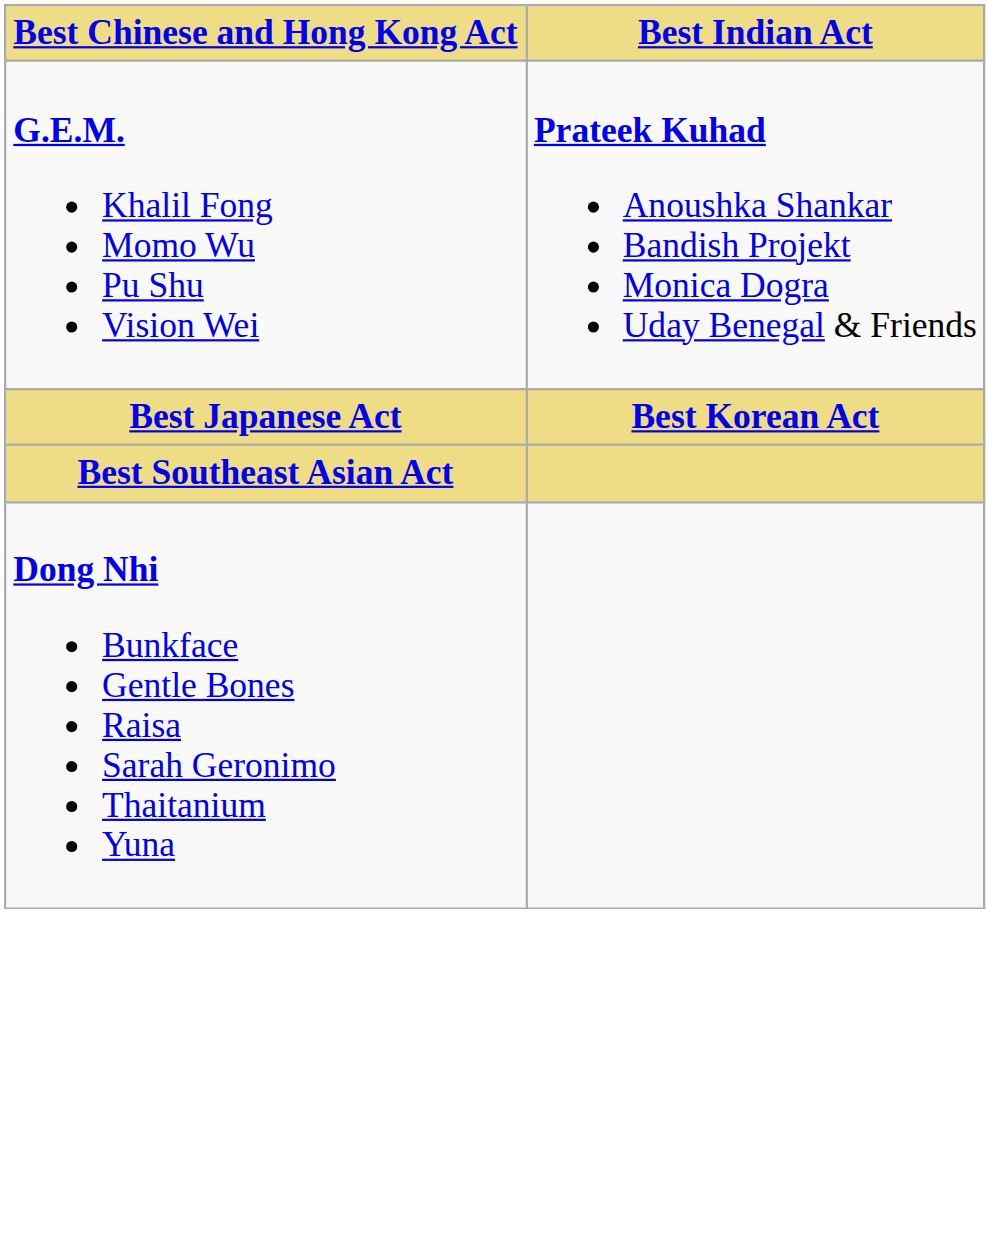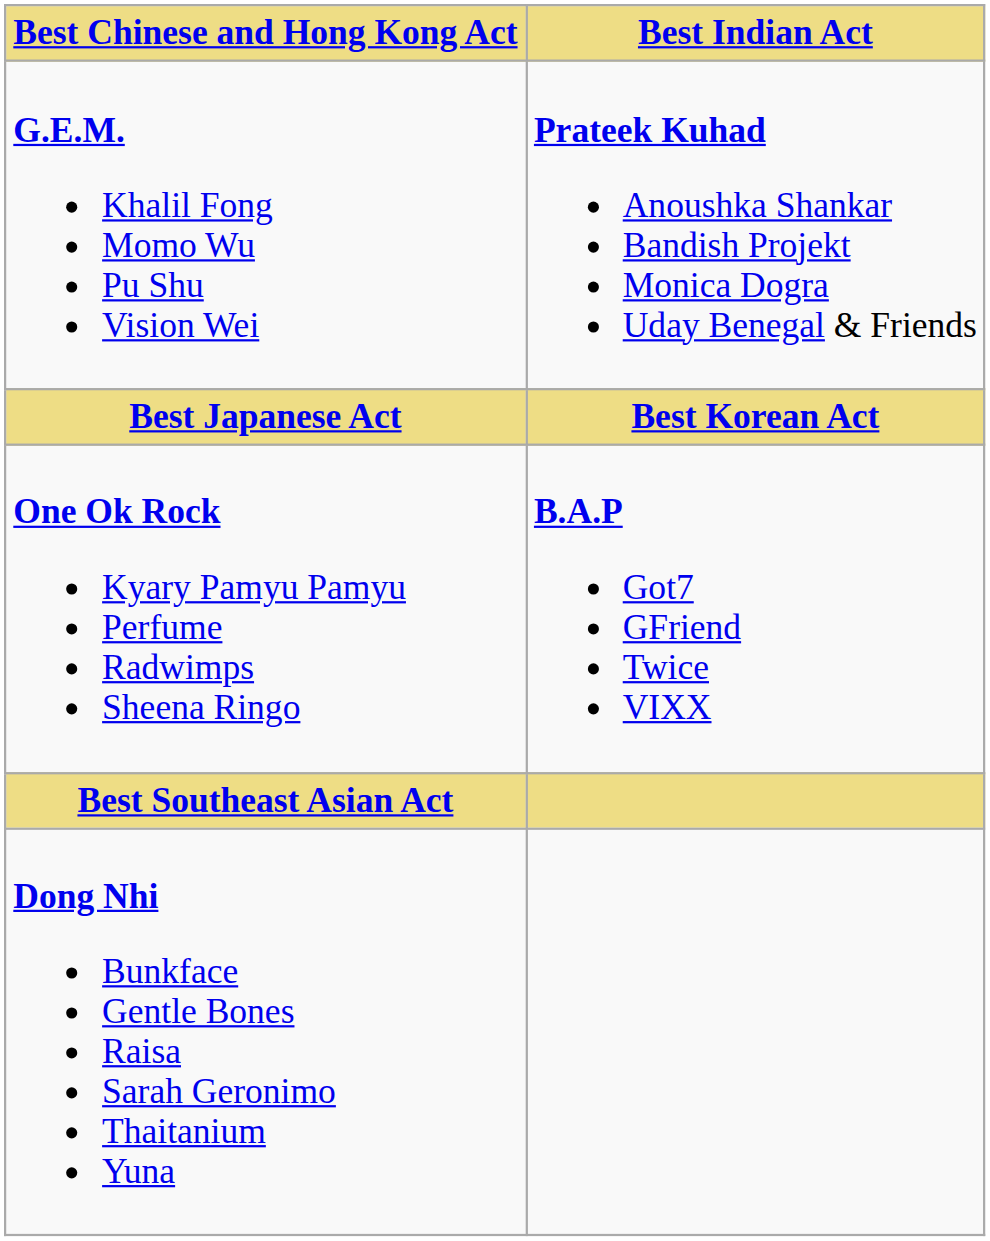+ row: One Ok Rock Kyary Pamyu Pamyu Perfume Radwimps Sheena Ringo | B.A.P Got7 GFriend Twice VIXX
